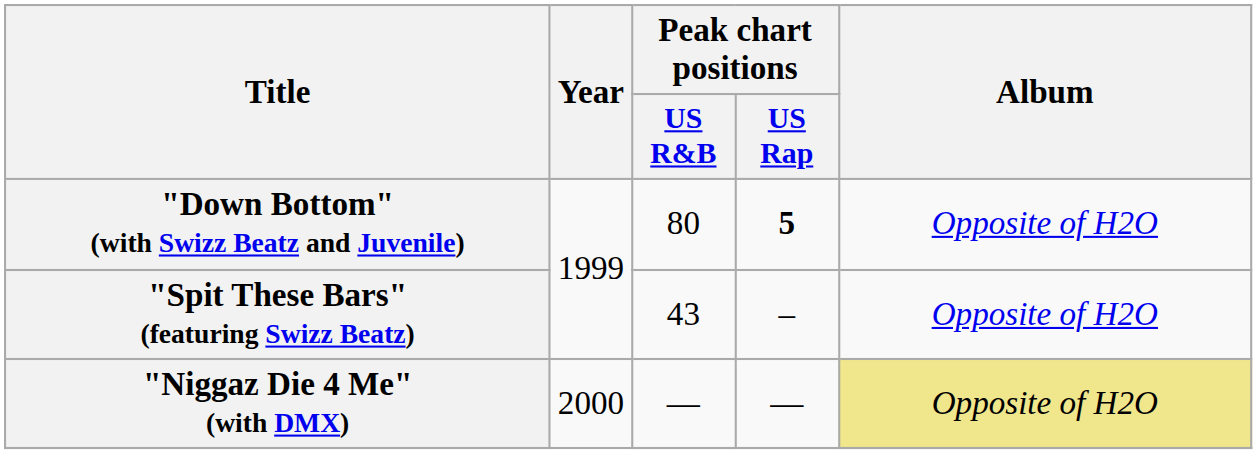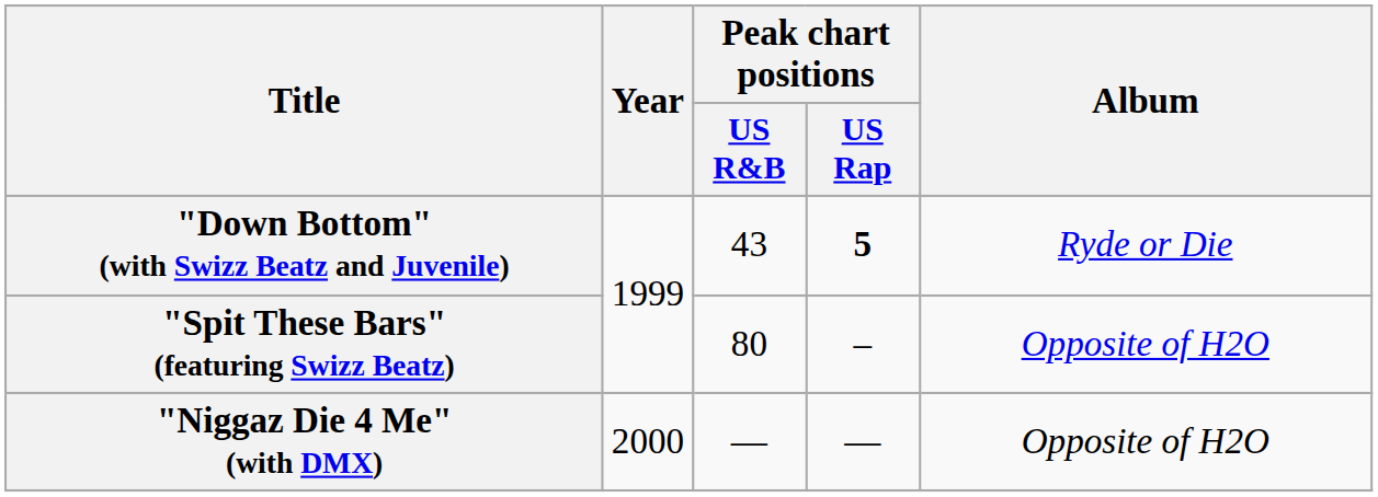"Down Bottom" (with Swizz Beatz and Juvenile) | Peak chart positions / US R&B: 80 -> 43
"Down Bottom" (with Swizz Beatz and Juvenile) | Album: Opposite of H2O -> Ryde or Die
"Spit These Bars" (featuring Swizz Beatz) | Peak chart positions / US R&B: 43 -> 80
"Niggaz Die 4 Me" (with DMX) | Album: khaki background -> no background
